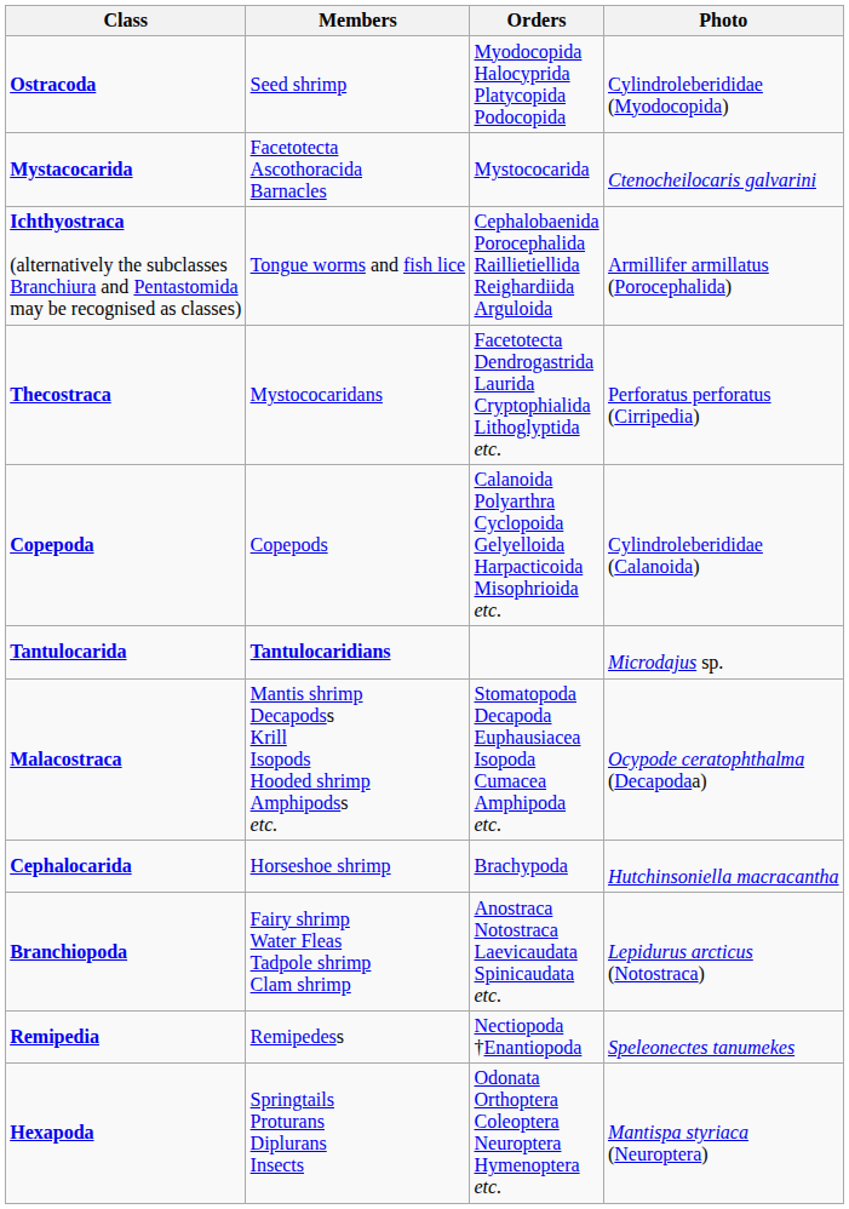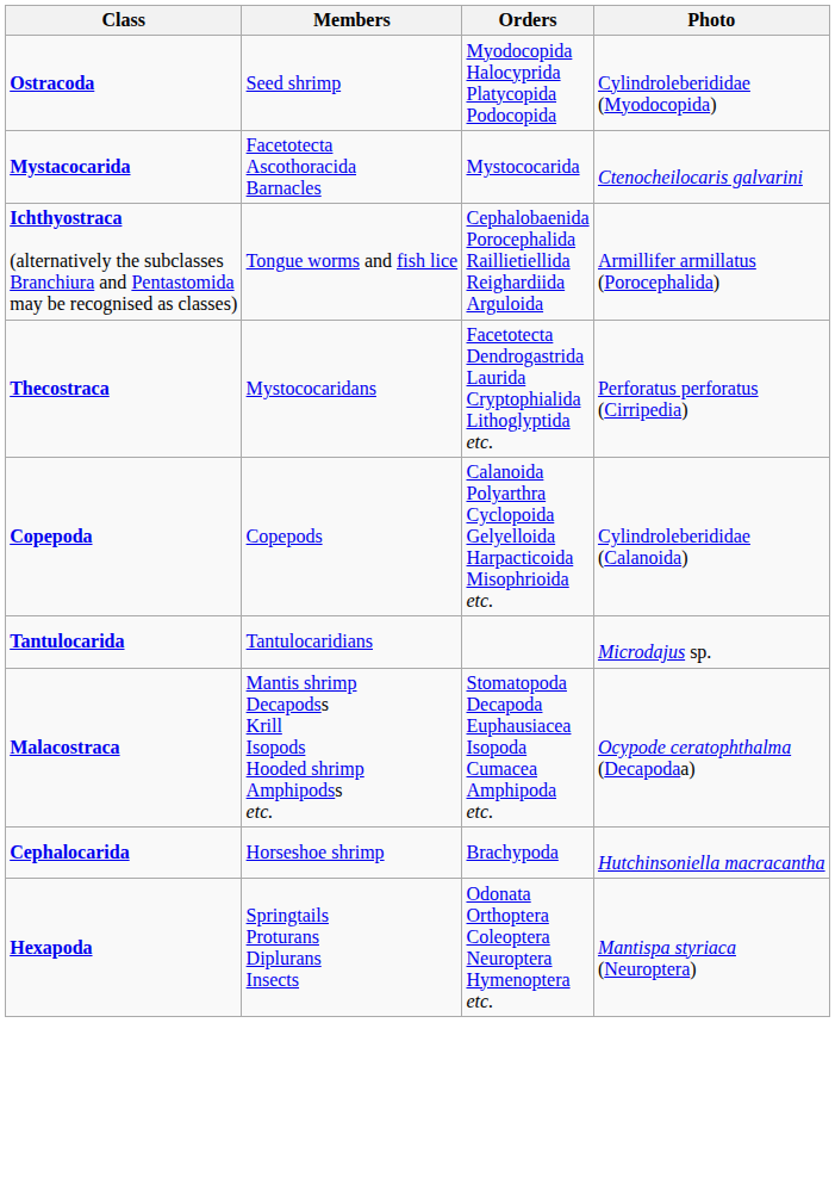Tantulocarida | Members: bold -> normal
- row: Branchiopoda | Fairy shrimp Water Fleas Tadpole shrimp Clam shrimp | Anostraca Notostraca Laevicaudata Spinicaudata etc. | Lepidurus arcticus (Notostraca)
- row: Remipedia | Remipedess | Nectiopoda †Enantiopoda | Speleonectes tanumekes
